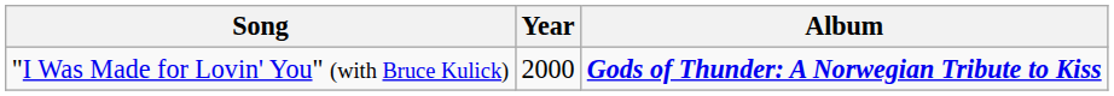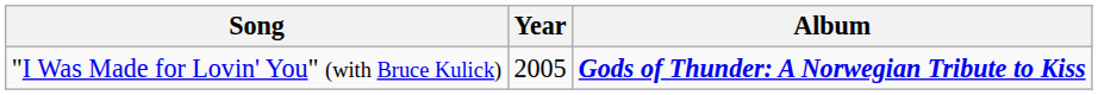"I Was Made for Lovin' You" (with Bruce Kulick) | Year: 2000 -> 2005
